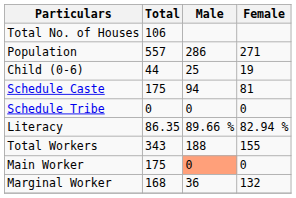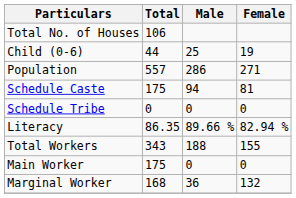rows swapped: Population <-> Child (0-6)
Main Worker | Male: lightsalmon background -> no background
